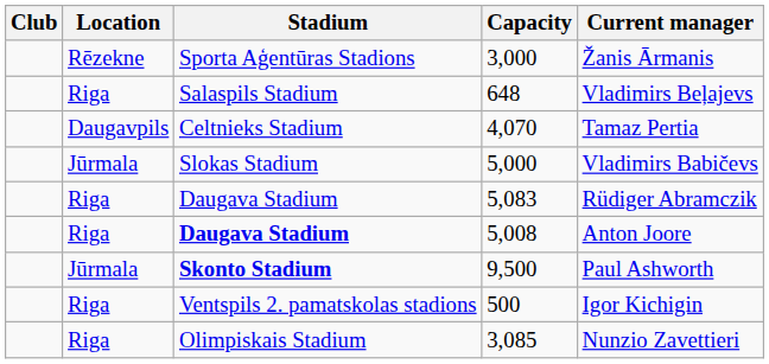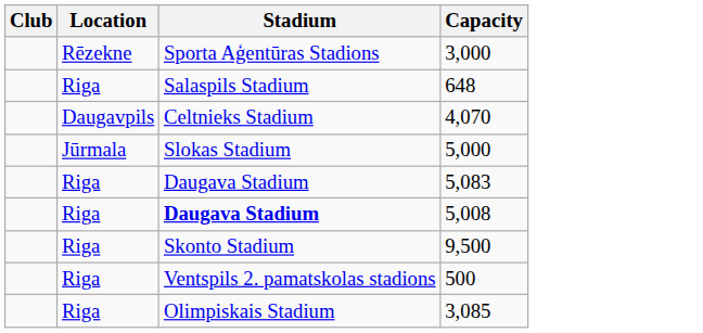- column: Current manager | Žanis Ārmanis | Vladimirs Beļajevs | Tamaz Pertia | Vladimirs Babičevs | Rüdiger Abramczik | Anton Joore | Paul Ashworth | Igor Kichigin | Nunzio Zavettieri
9,500 | Location: Jūrmala -> Riga
9,500 | Stadium: bold -> normal
